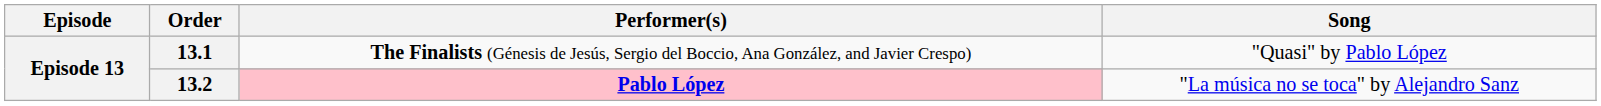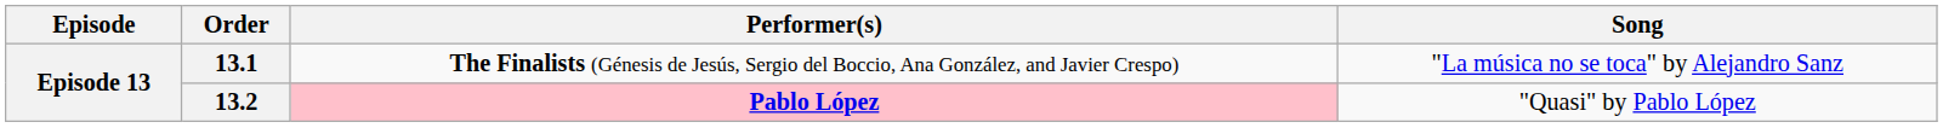13.1 | Song: "Quasi" by Pablo López -> "La música no se toca" by Alejandro Sanz
13.2 | Song: "La música no se toca" by Alejandro Sanz -> "Quasi" by Pablo López
